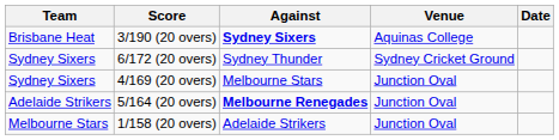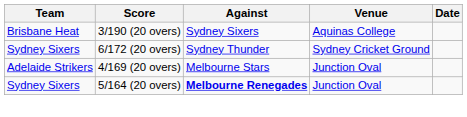3/190 (20 overs) | Against: bold -> normal
4/169 (20 overs) | Team: Sydney Sixers -> Adelaide Strikers
5/164 (20 overs) | Team: Adelaide Strikers -> Sydney Sixers
- row: Melbourne Stars | 1/158 (20 overs) | Adelaide Strikers | Junction Oval
